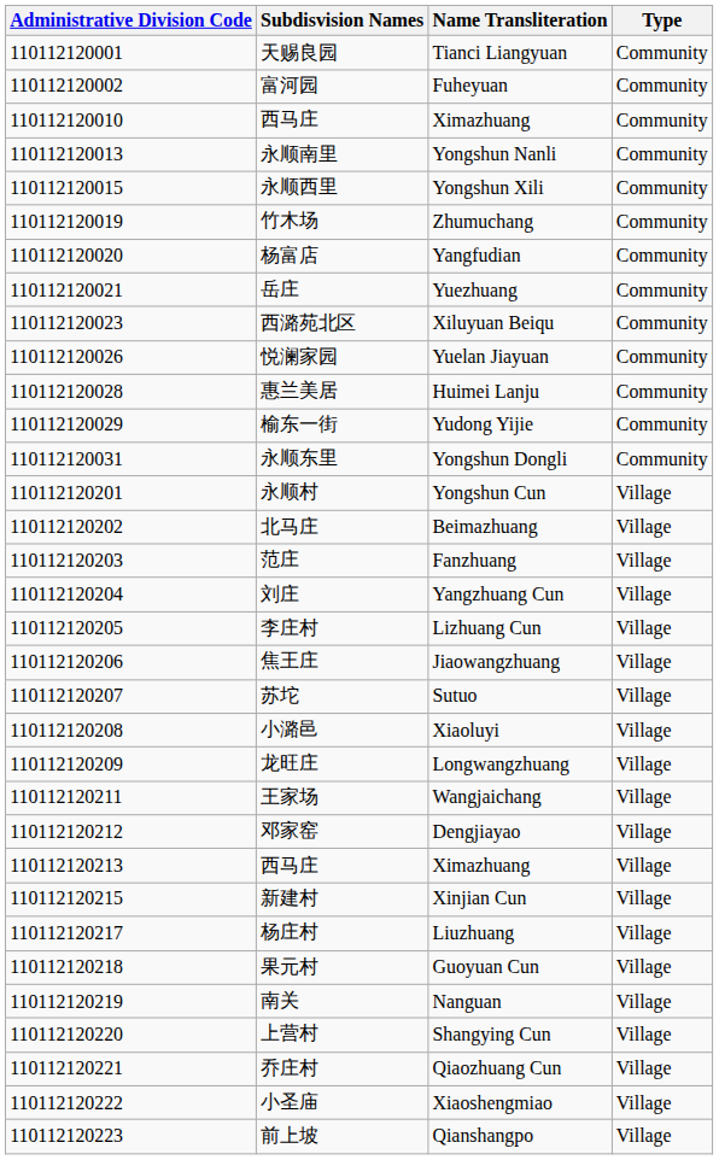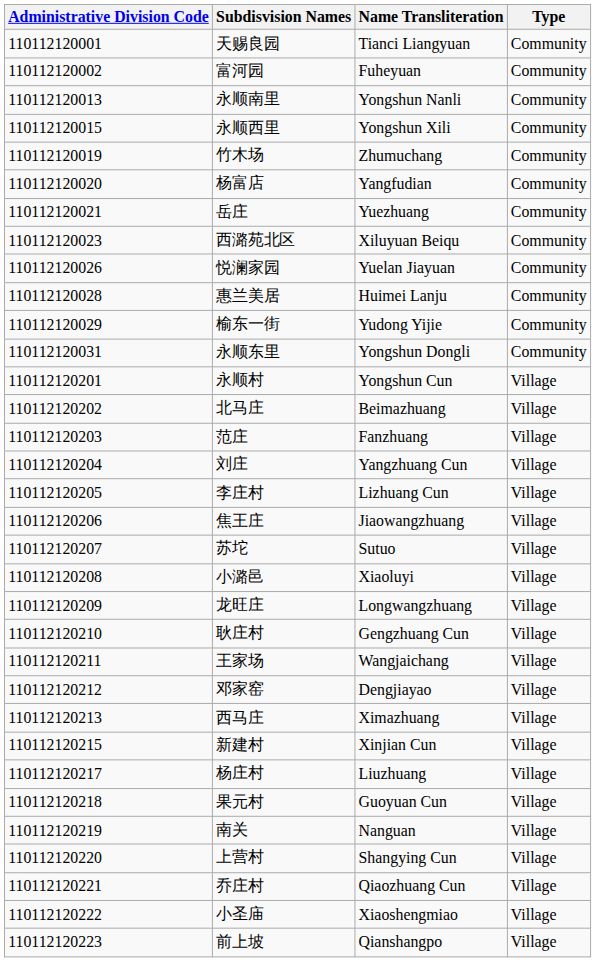- row: 110112120010 | 西马庄 | Ximazhuang | Community
+ row: 110112120210 | 耿庄村 | Gengzhuang Cun | Village
